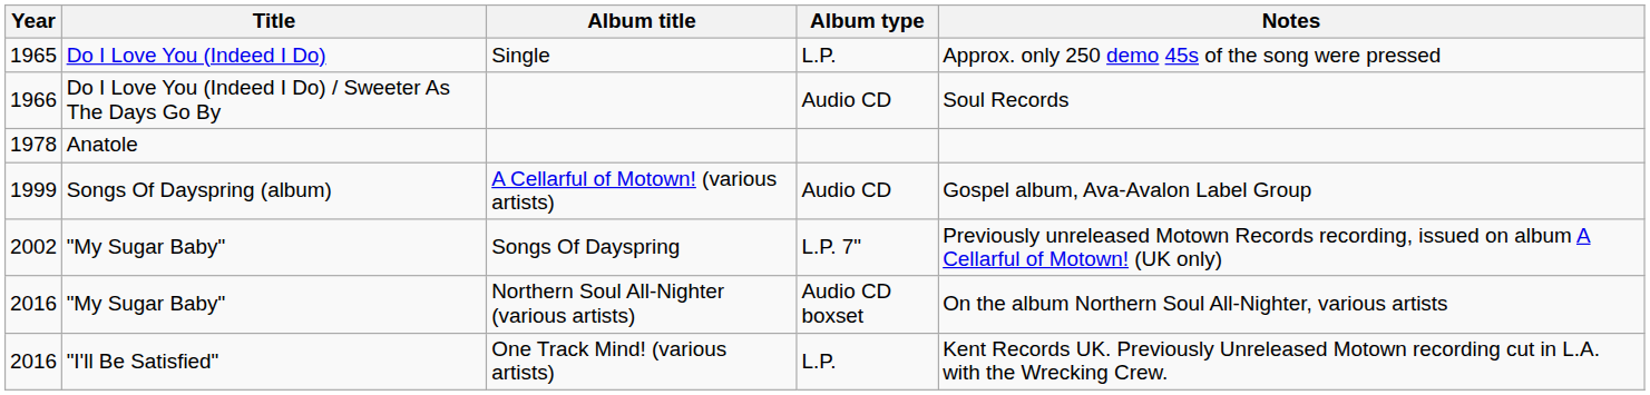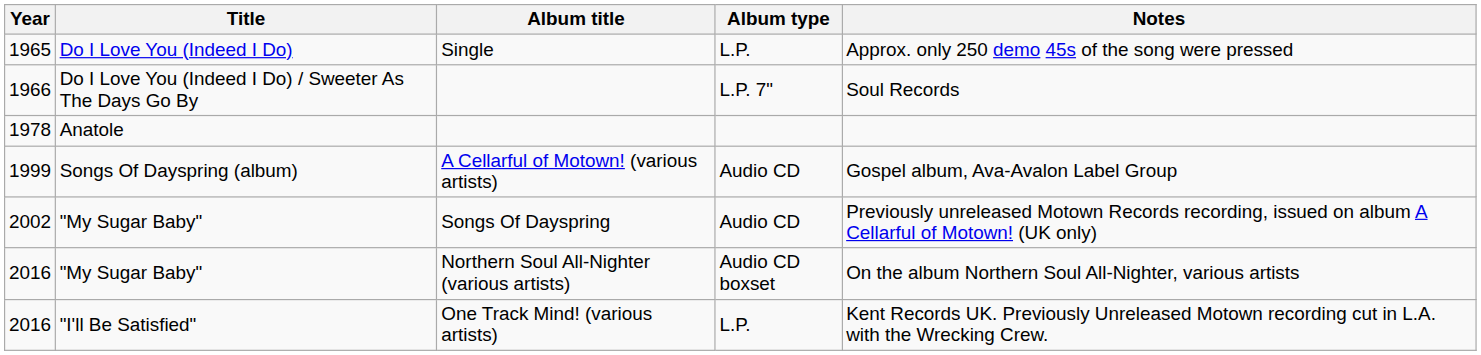1966 | Album type: Audio CD -> L.P. 7"
2002 | Album type: L.P. 7" -> Audio CD
